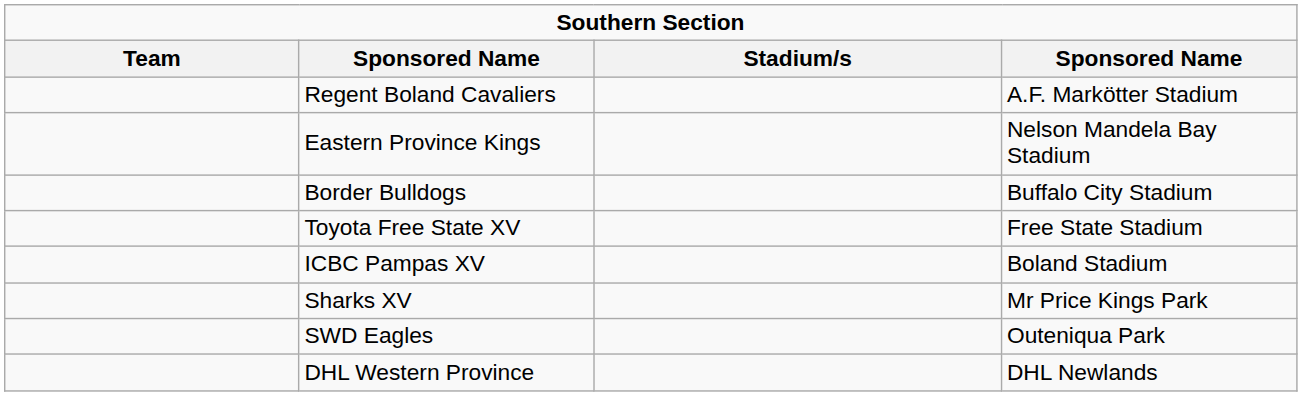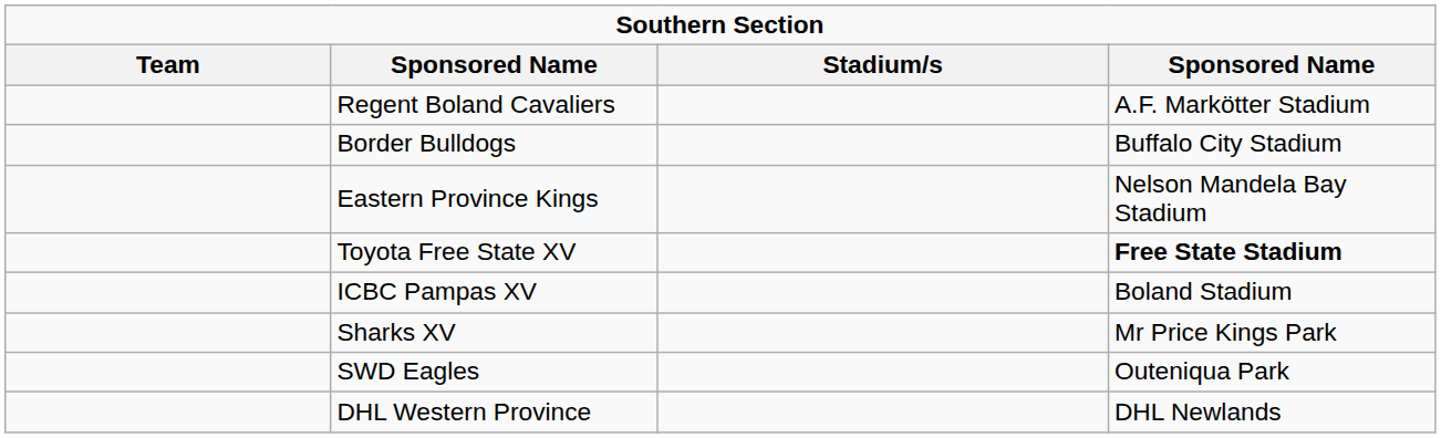rows swapped: Border Bulldogs <-> Eastern Province Kings
Toyota Free State XV | column 4: normal -> bold
